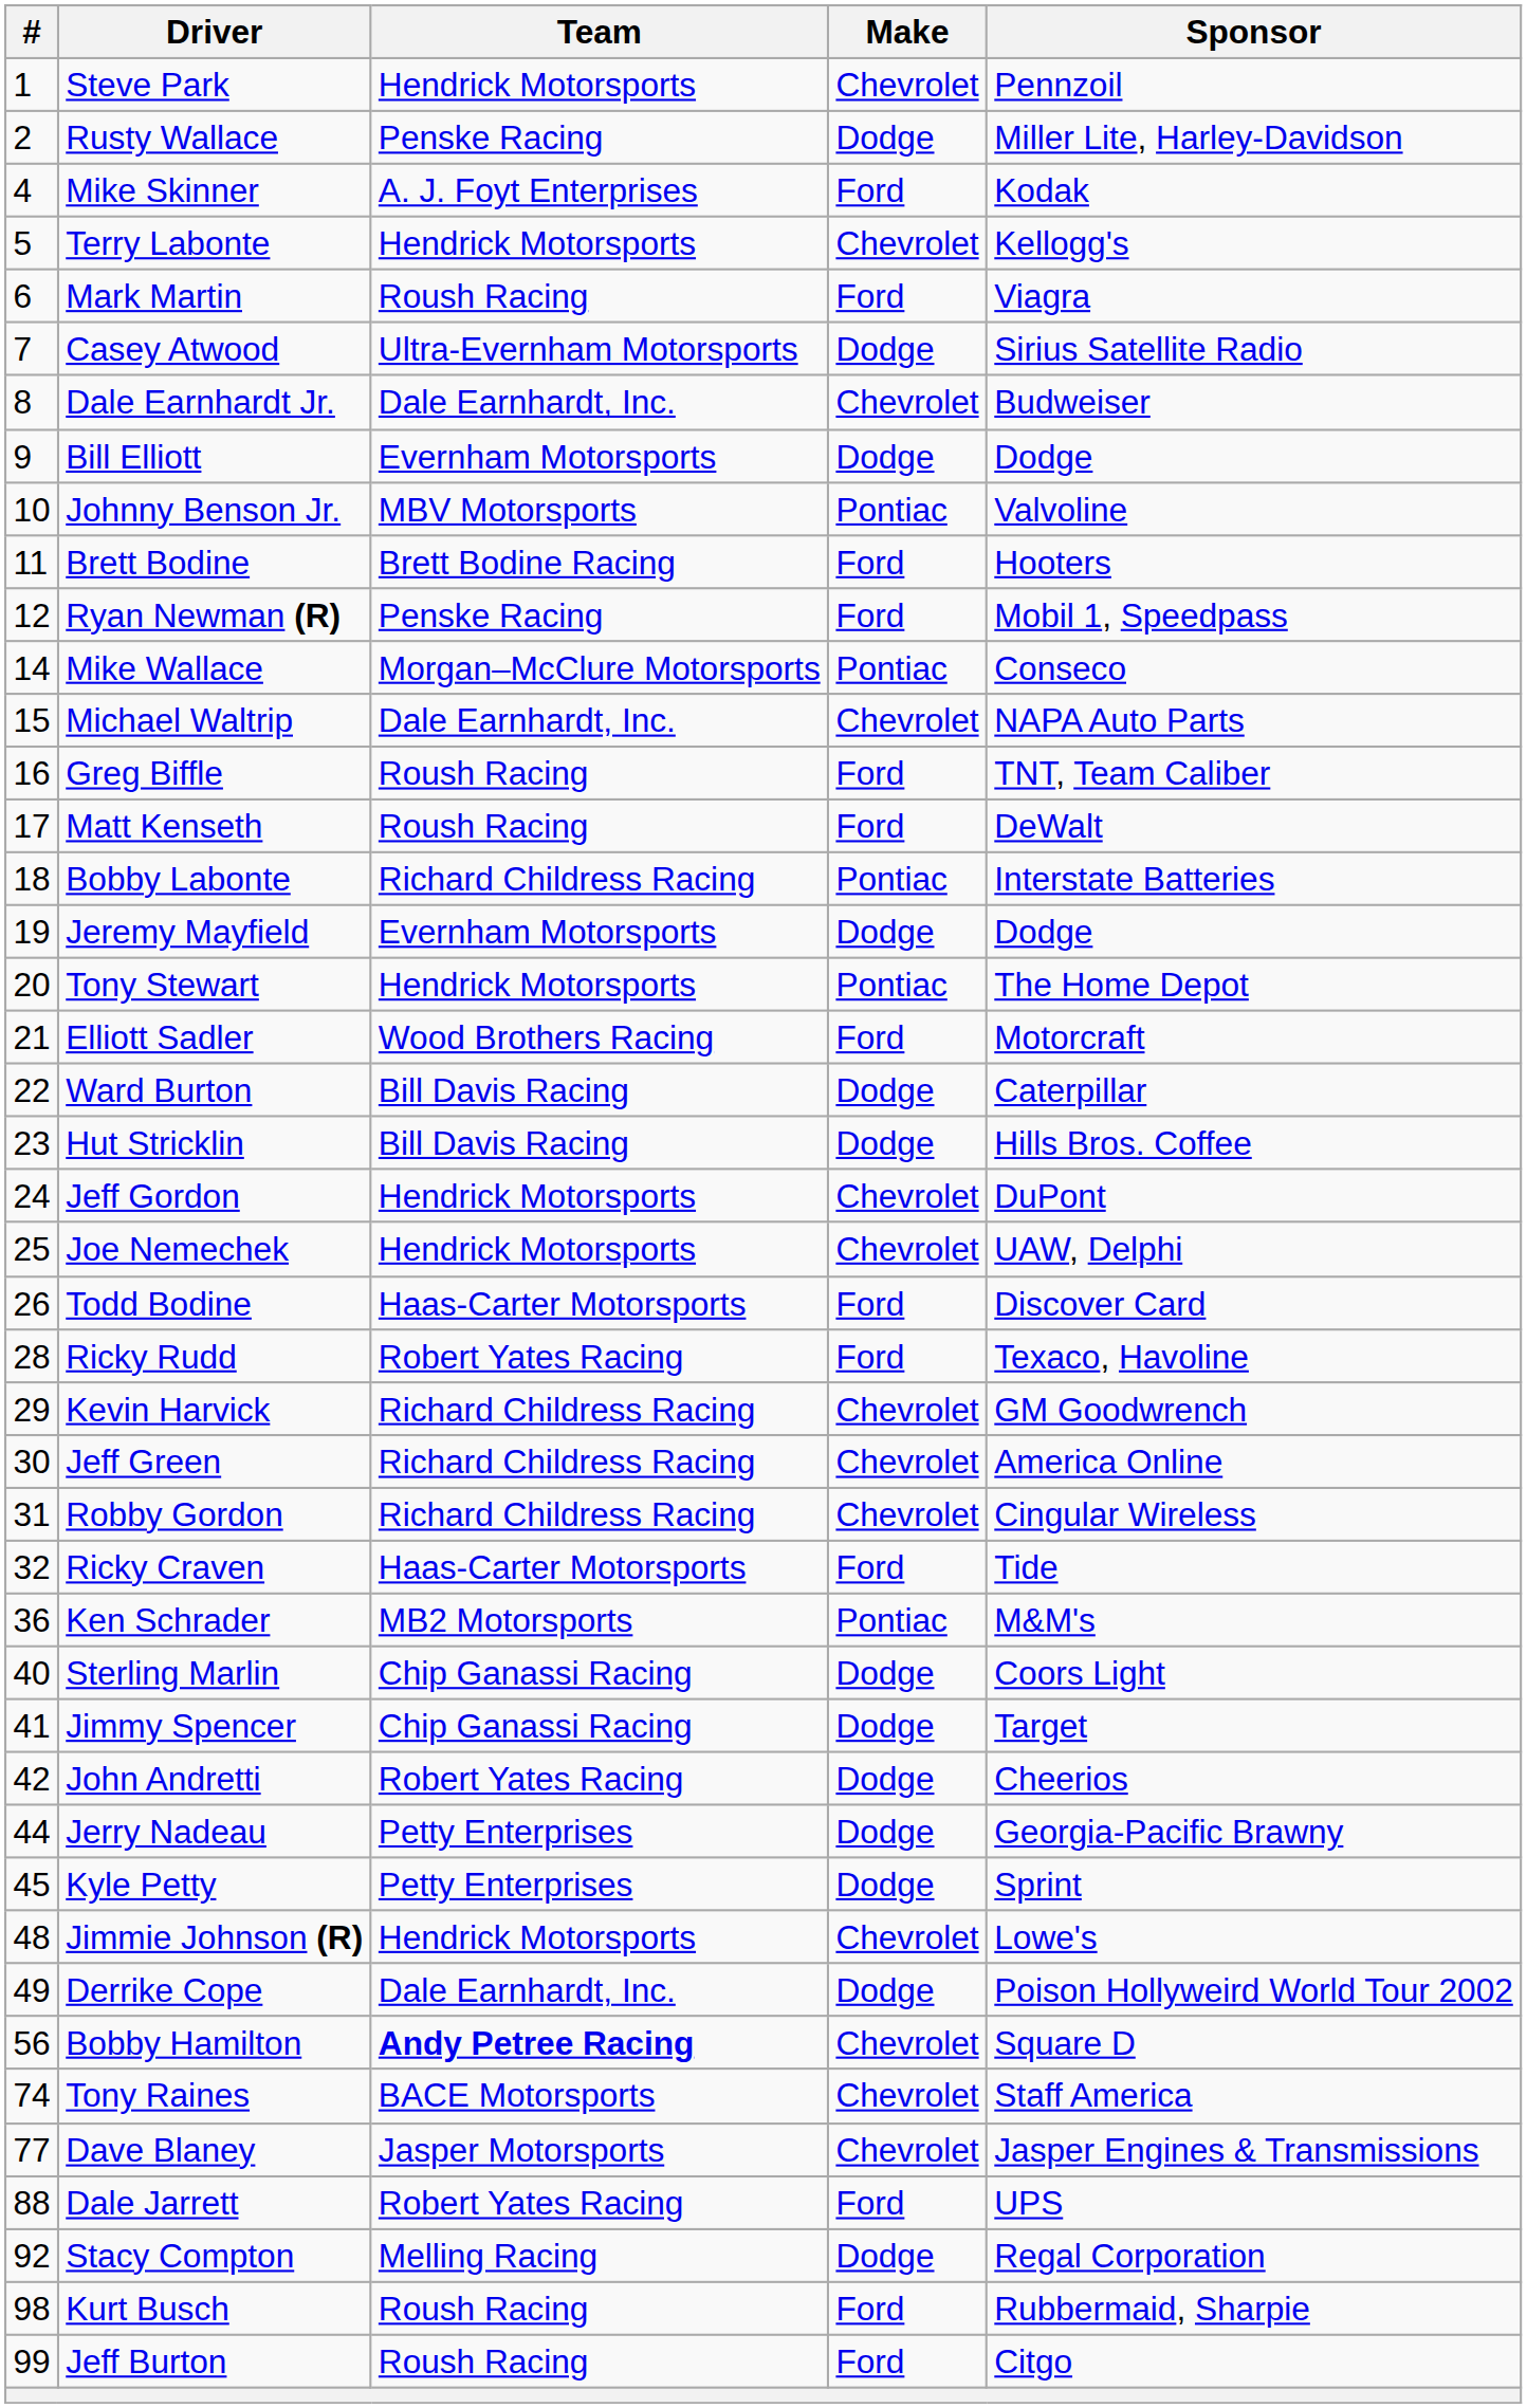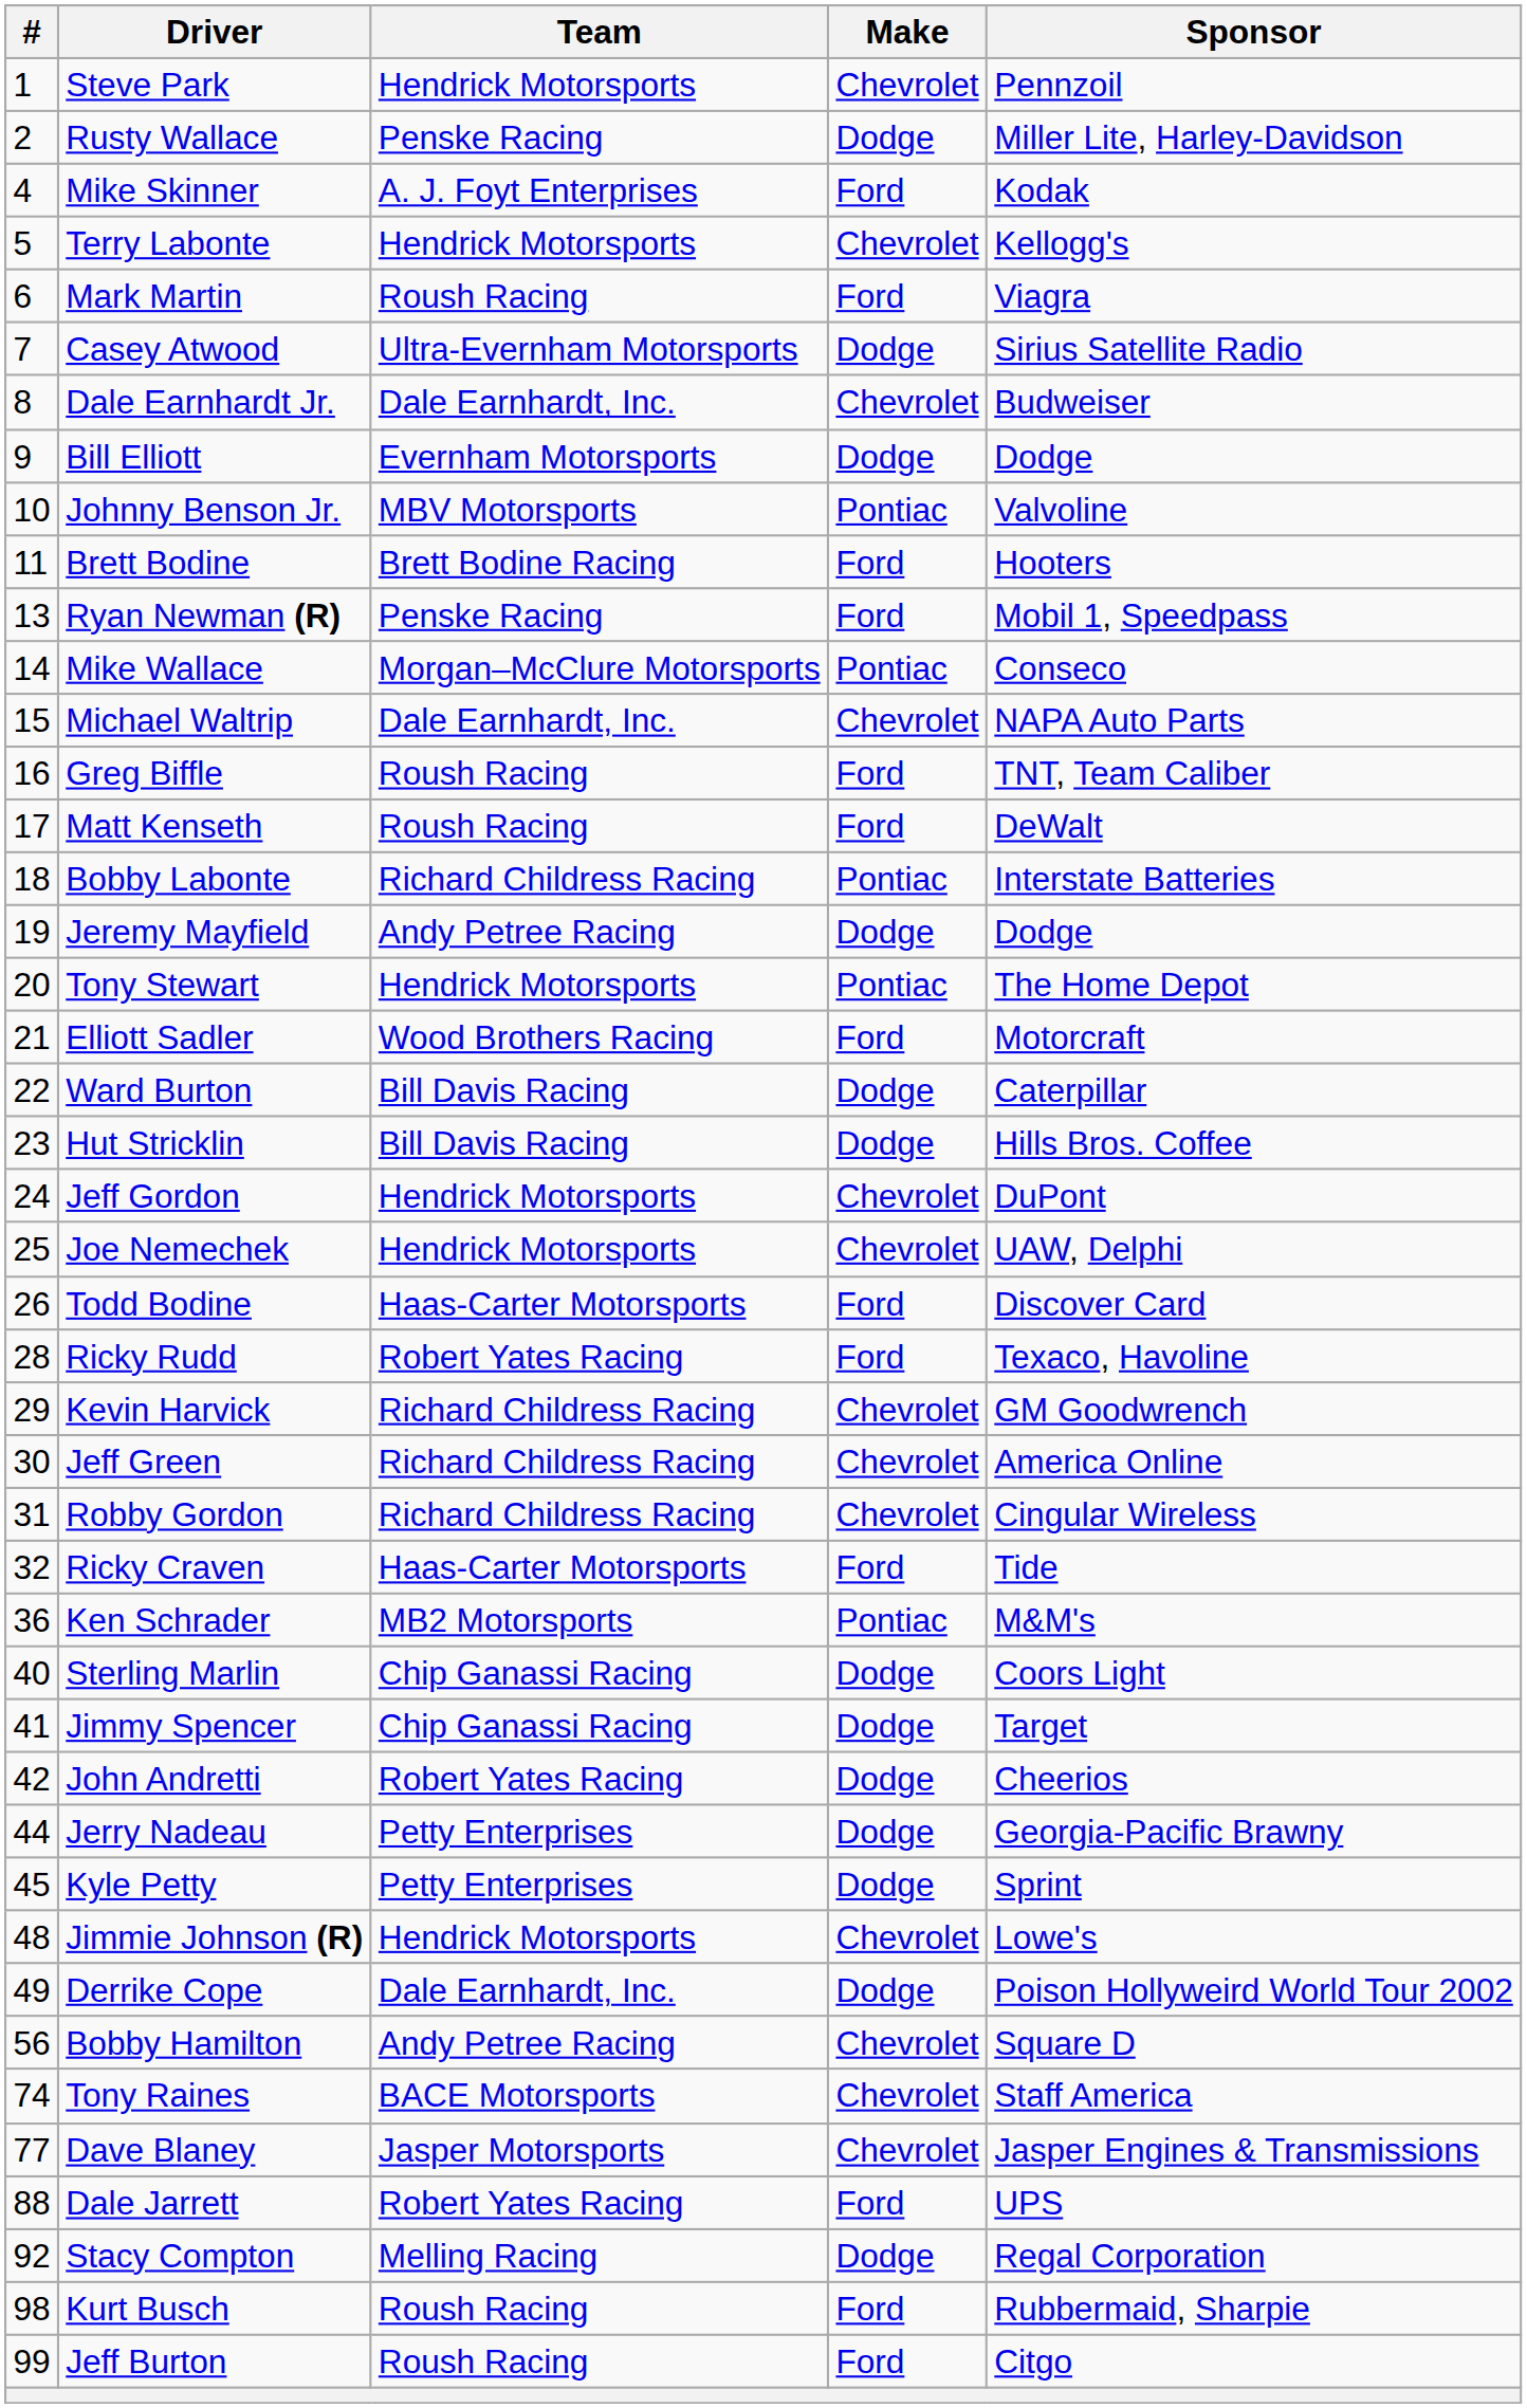Ryan Newman (R) | #: 12 -> 13
Jeremy Mayfield | Team: Evernham Motorsports -> Andy Petree Racing
Bobby Hamilton | Team: bold -> normal
